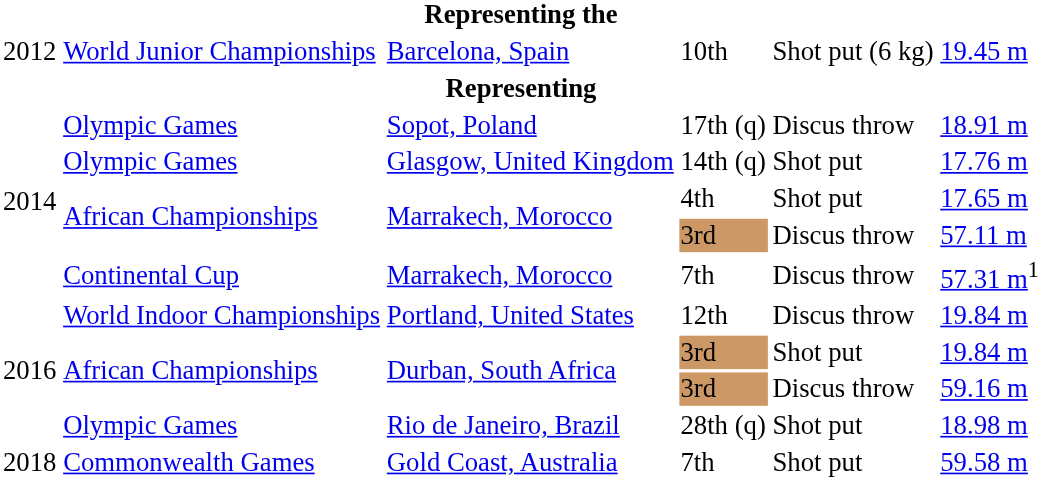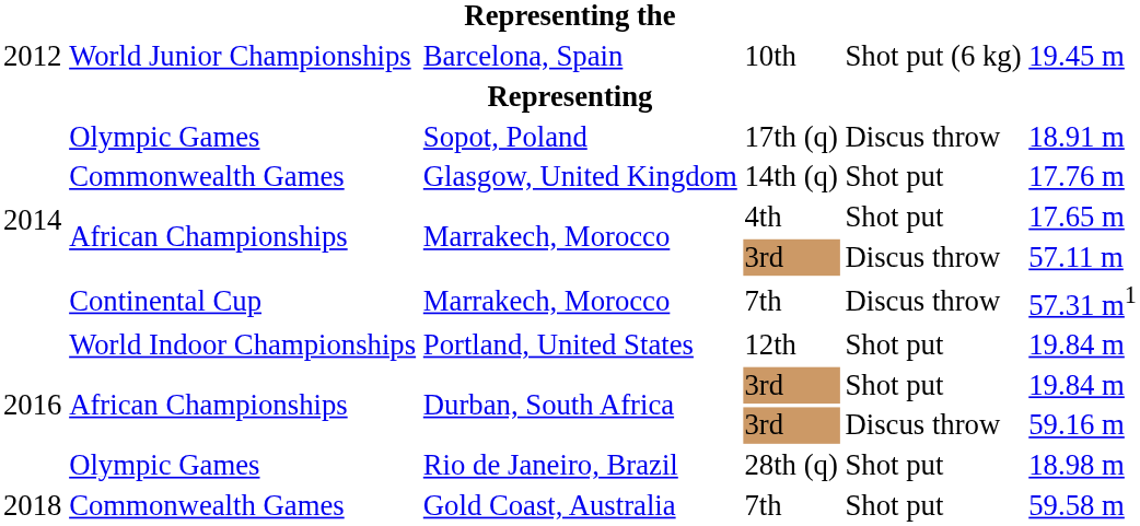Glasgow, United Kingdom | column 2: Olympic Games -> Commonwealth Games
Portland, United States | column 5: Discus throw -> Shot put
